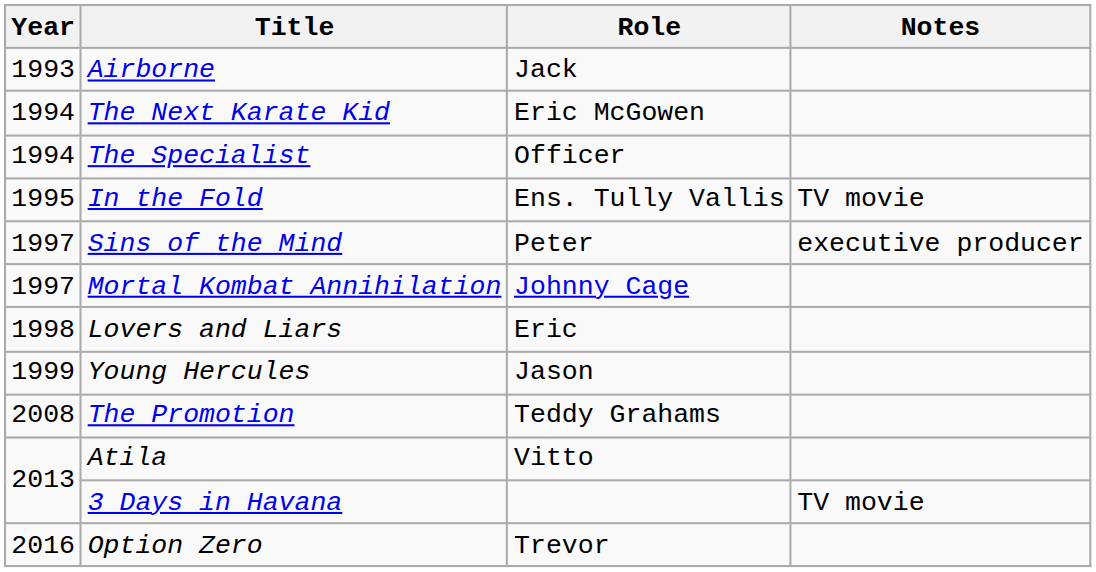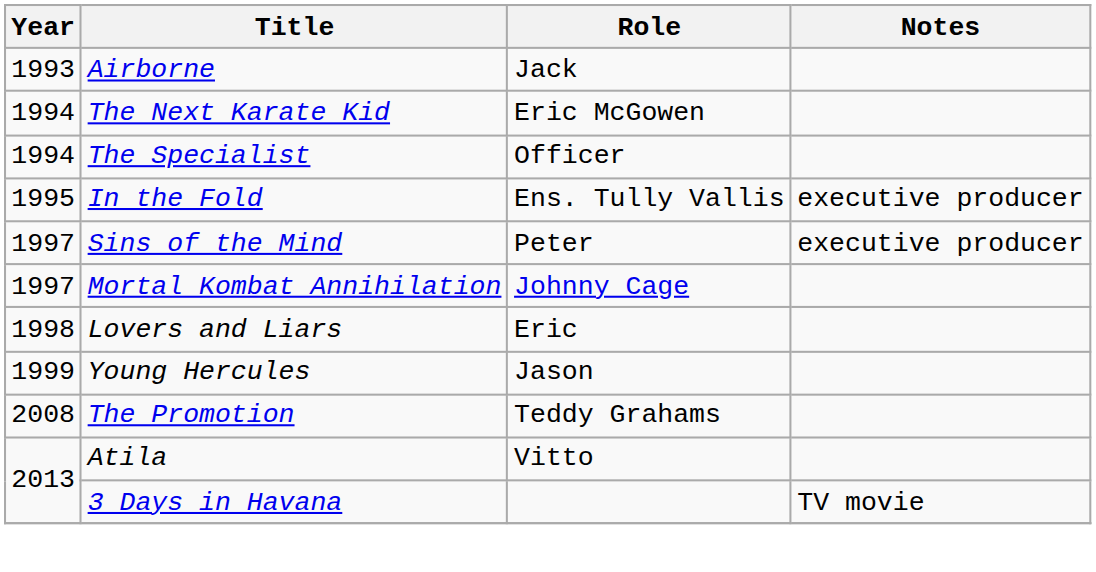In the Fold | Notes: TV movie -> executive producer
- row: 2016 | Option Zero | Trevor
